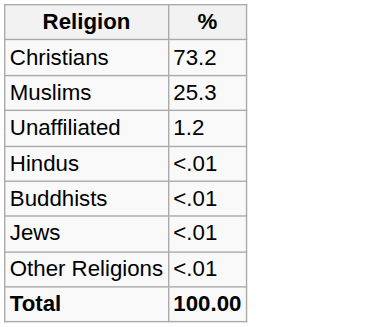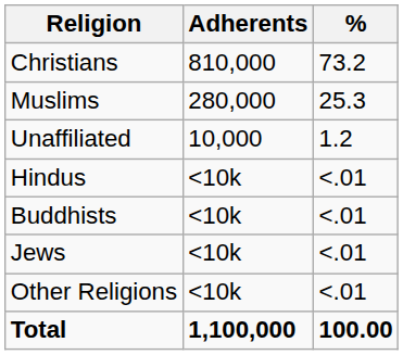+ column: Adherents | 810,000 | 280,000 | 10,000 | <10k | <10k | <10k | <10k | 1,100,000
